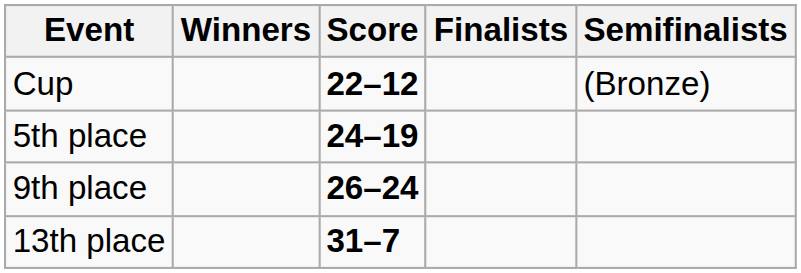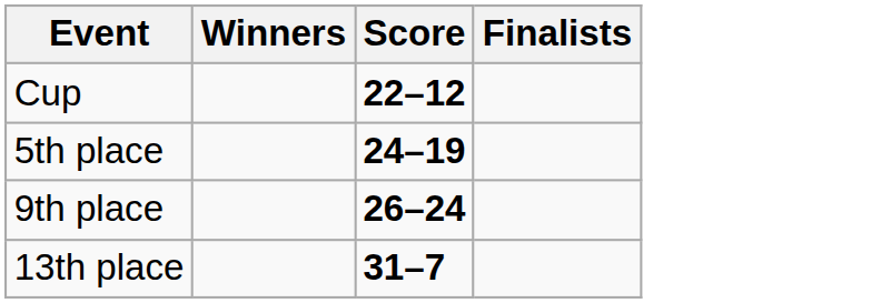- column: Semifinalists | (Bronze)
